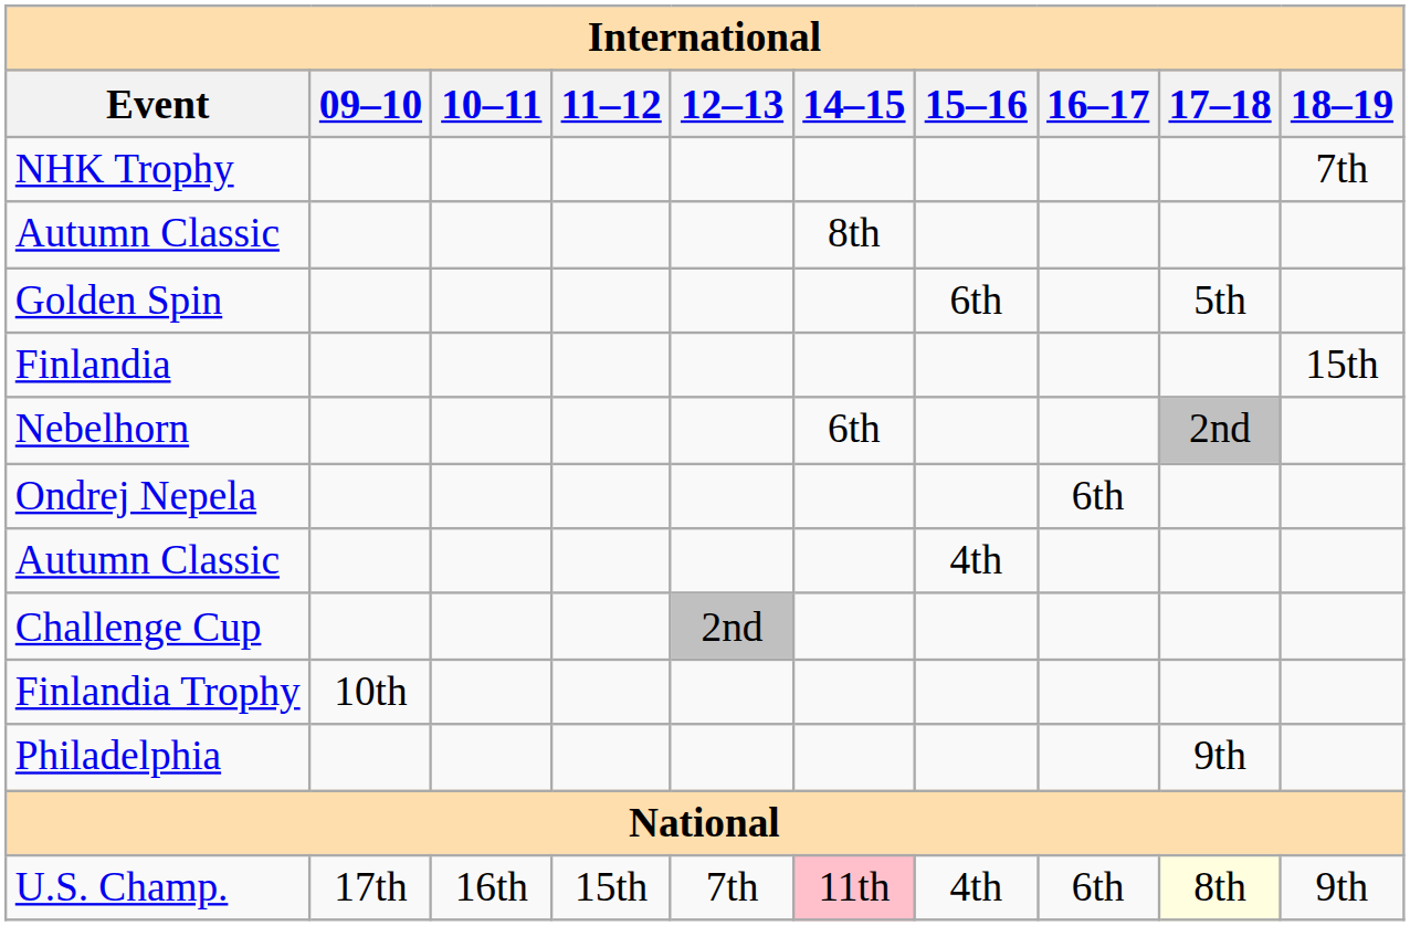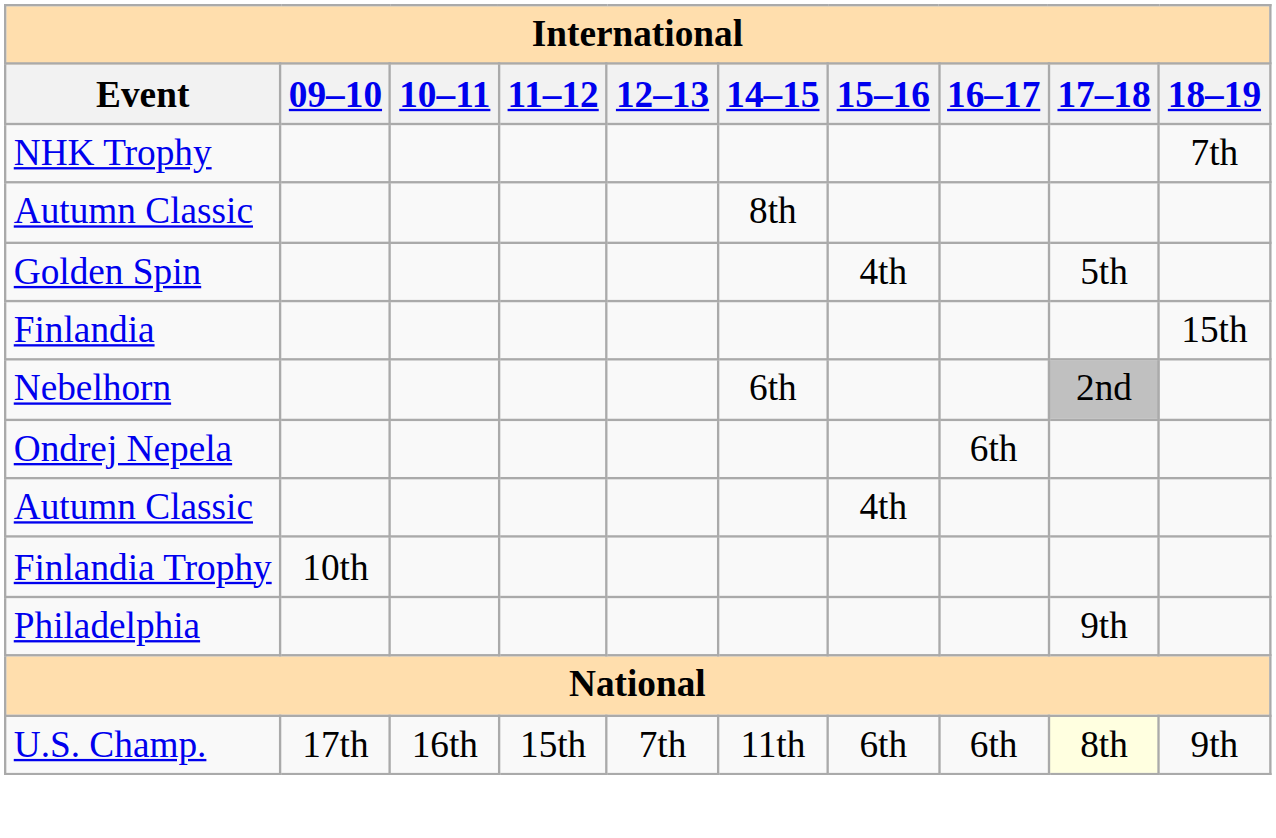Golden Spin | 15–16: 6th -> 4th
- row: Challenge Cup | 2nd
U.S. Champ. | 14–15: pink background -> no background
U.S. Champ. | 15–16: 4th -> 6th
